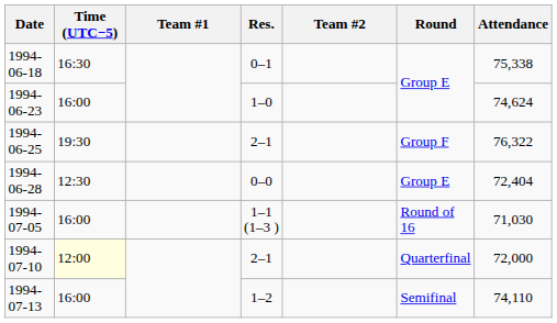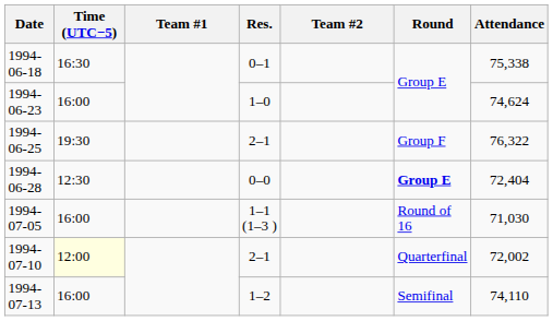1994-06-28 | Round: normal -> bold
1994-07-10 | Attendance: 72,000 -> 72,002
